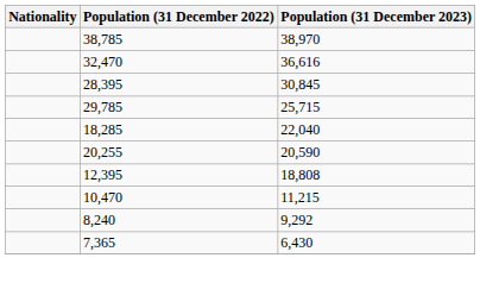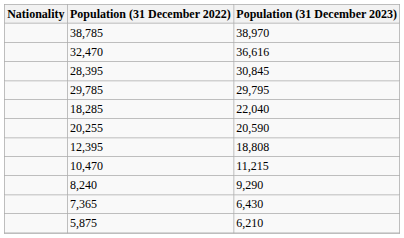29,785 | Population (31 December 2023): 25,715 -> 29,795
8,240 | Population (31 December 2023): 9,292 -> 9,290
+ row: 5,875 | 6,210
